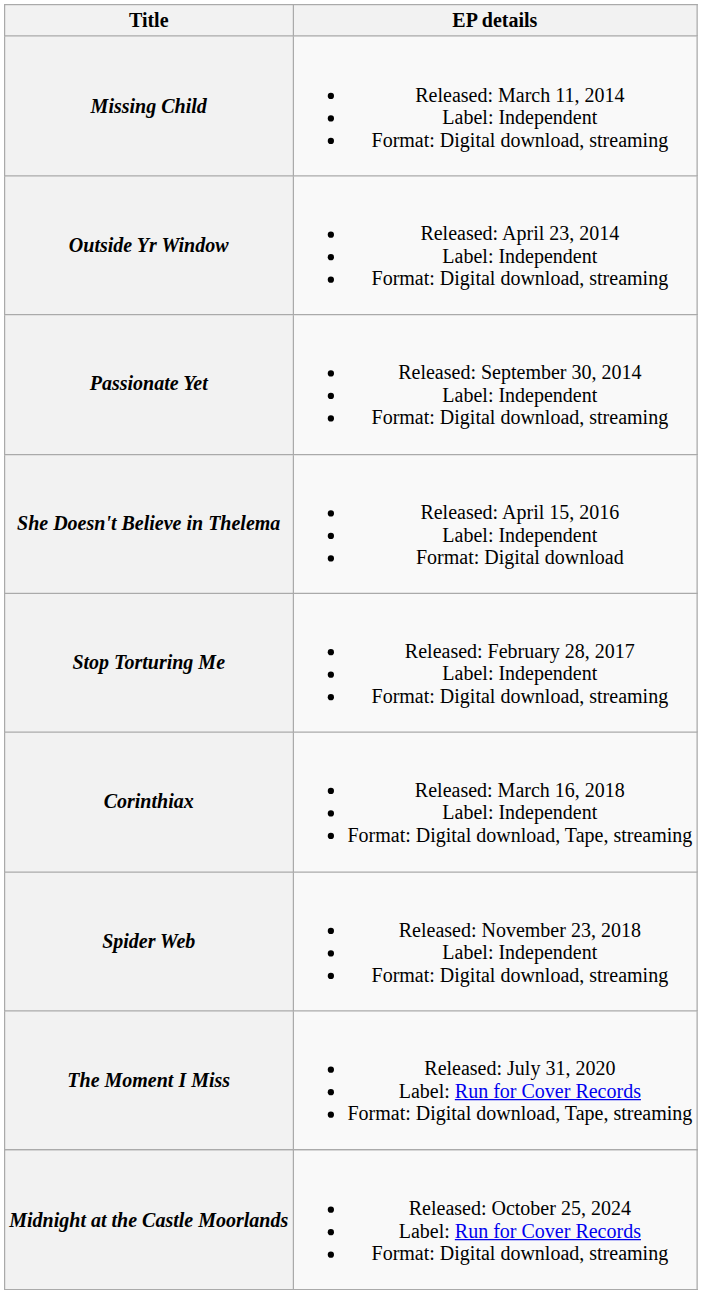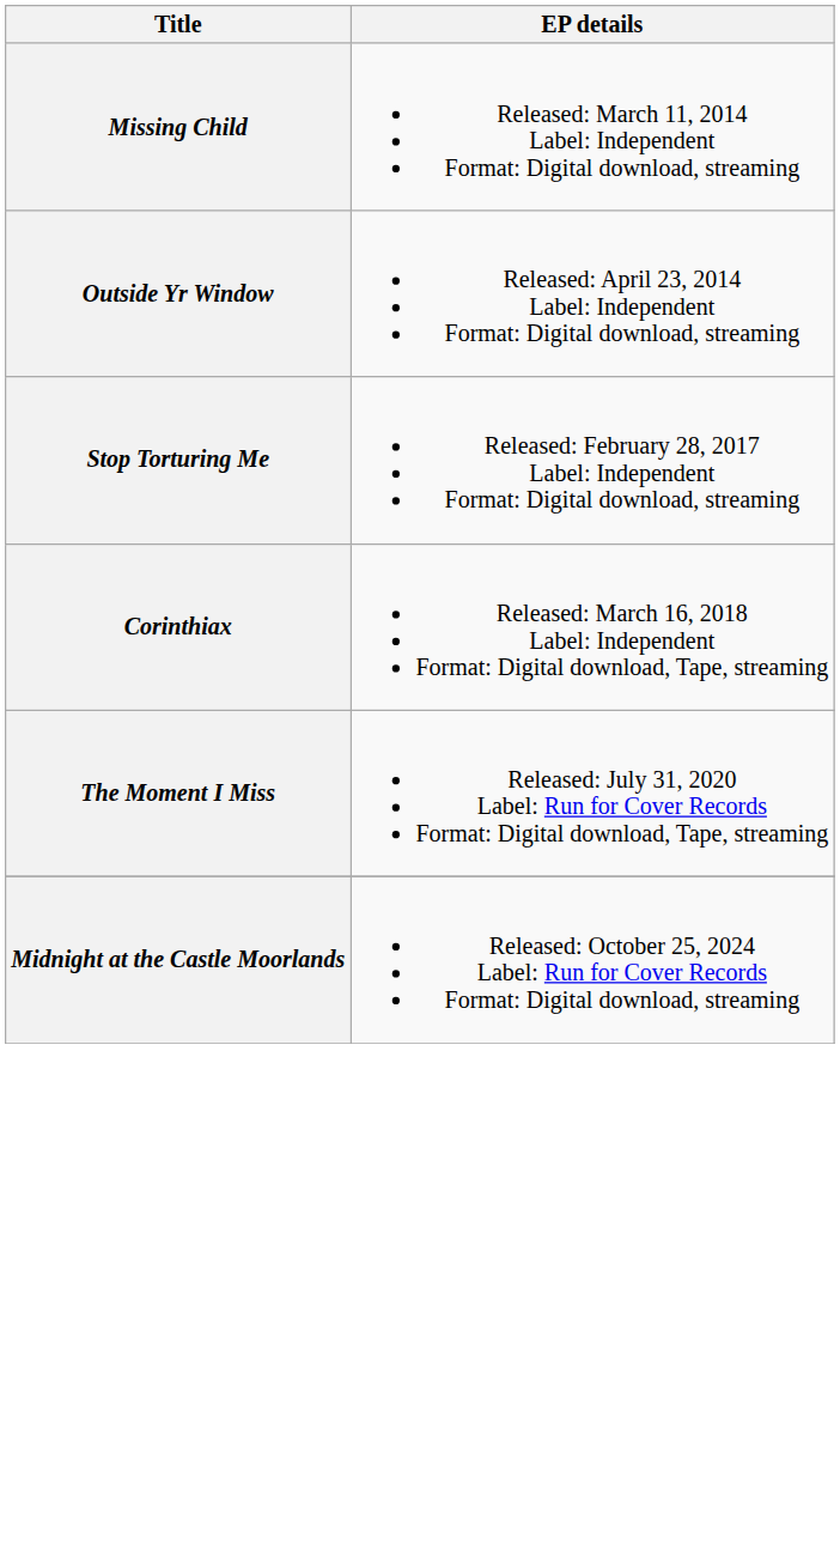- row: Passionate Yet | Released: September 30, 2014 Label: Independent Format: Digital download, streaming
- row: She Doesn't Believe in Thelema | Released: April 15, 2016 Label: Independent Format: Digital download
- row: Spider Web | Released: November 23, 2018 Label: Independent Format: Digital download, streaming
